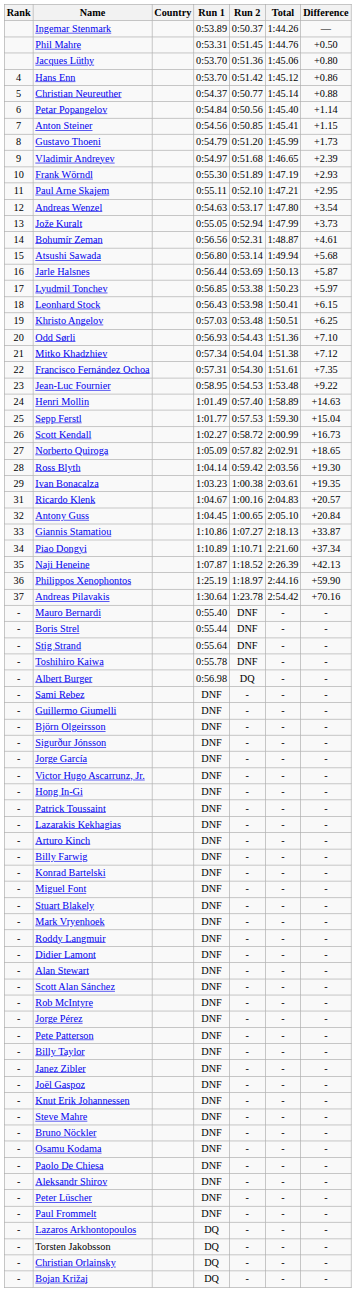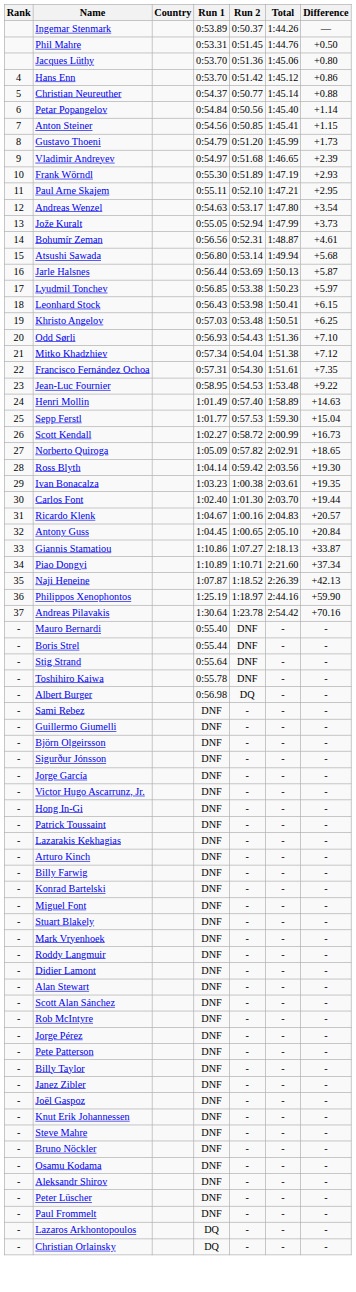+ row: 30 | Carlos Font | 1:02.40 | 1:01.30 | 2:03.70 | +19.44
- row: - | Paolo De Chiesa | DNF | - | - | -
- row: - | Torsten Jakobsson | DQ | - | - | -
- row: - | Bojan Križaj | DQ | - | - | -
